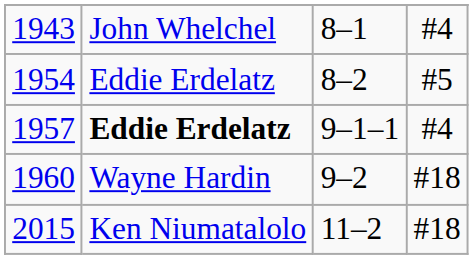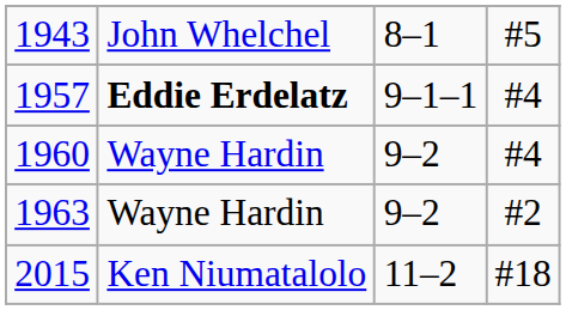1943 | column 4: #4 -> #5
- row: 1954 | Eddie Erdelatz | 8–2 | #5
1960 | column 4: #18 -> #4
+ row: 1963 | Wayne Hardin | 9–2 | #2
